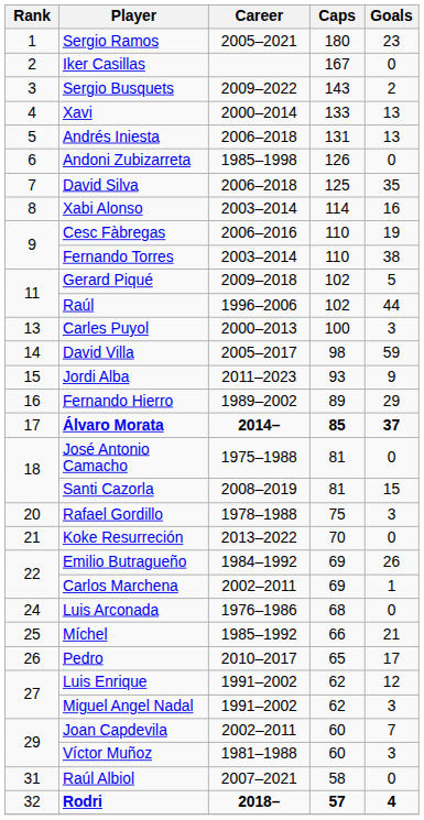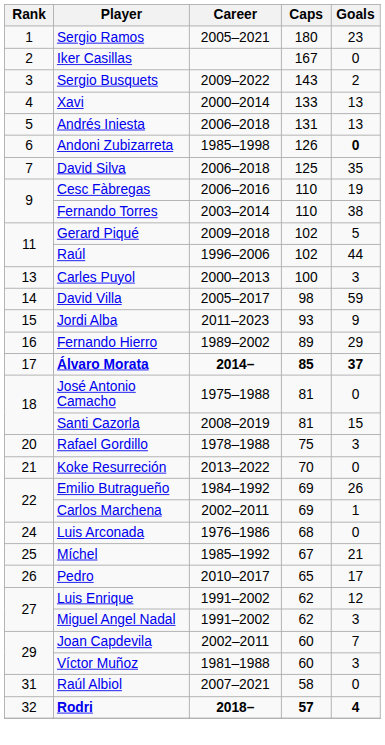Andoni Zubizarreta | Goals: normal -> bold
- row: 8 | Xabi Alonso | 2003–2014 | 114 | 16
Míchel | Caps: 66 -> 67
